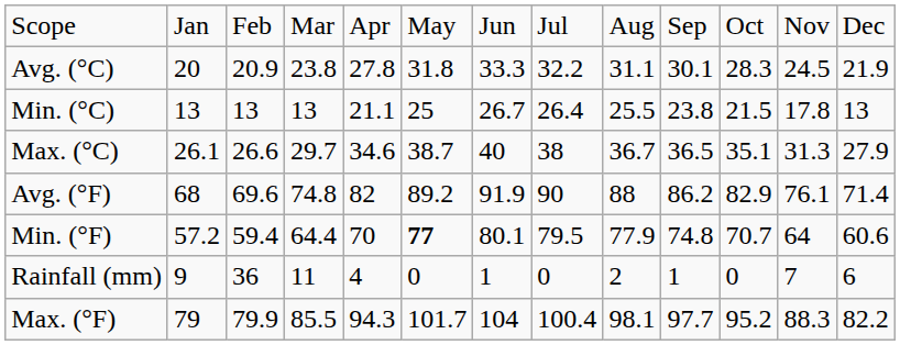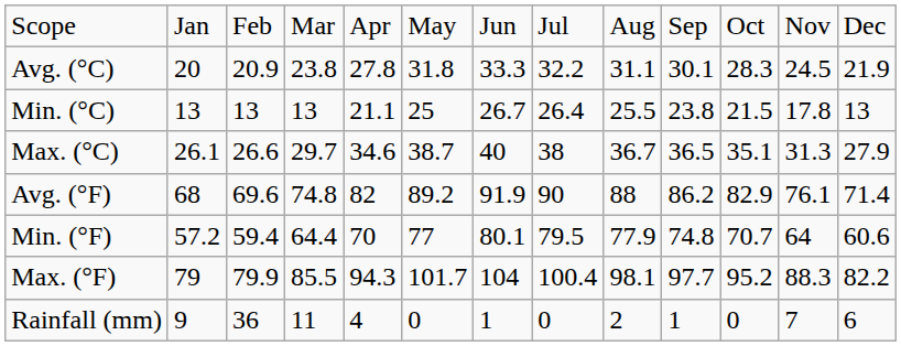Min. (°F) | column 6: bold -> normal
rows swapped: Max. (°F) <-> Rainfall (mm)
